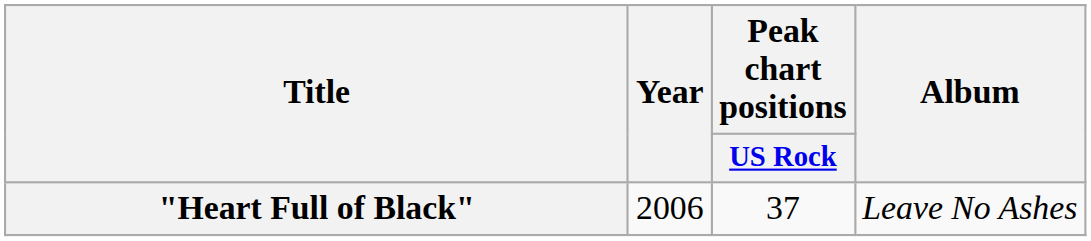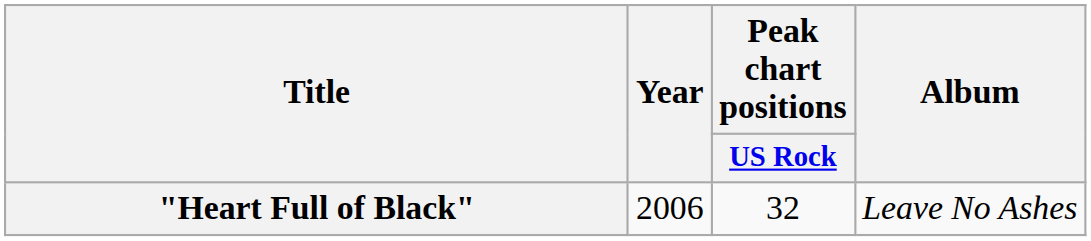"Heart Full of Black" | Peak chart positions / US Rock: 37 -> 32
